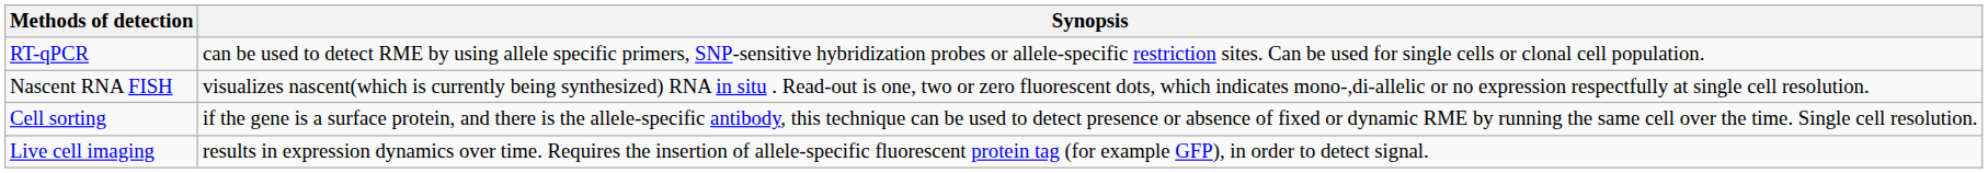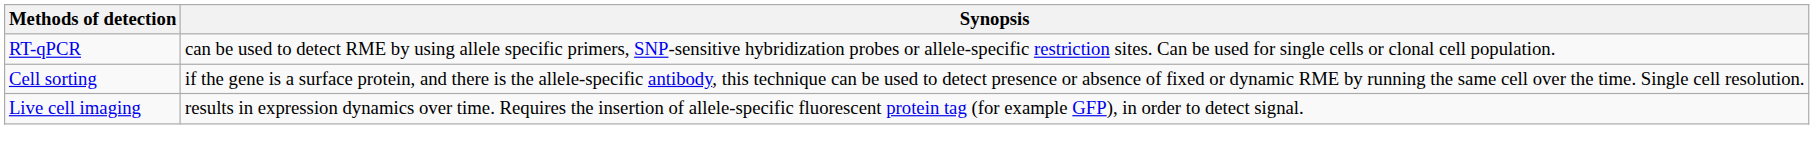- row: Nascent RNA FISH | visualizes nascent(which is currently being synthesized) RNA in situ . Read-out is one, two or zero fluorescent dots, which indicates mono-,di-allelic or no expression respectfully at single cell resolution.
